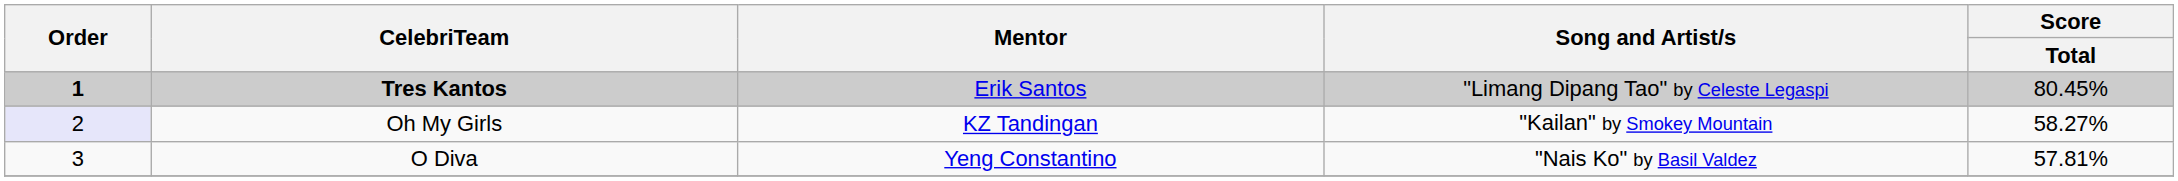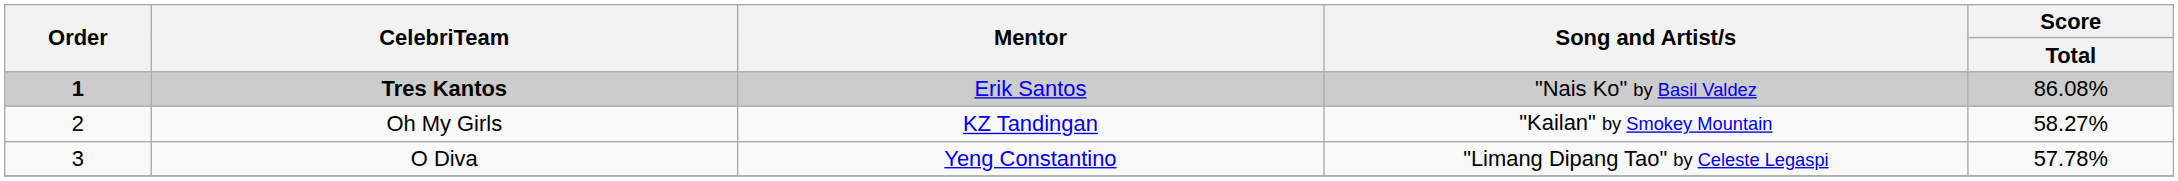Tres Kantos | Song and Artist/s: "Limang Dipang Tao" by Celeste Legaspi -> "Nais Ko" by Basil Valdez
Tres Kantos | Score / Total: 80.45% -> 86.08%
Oh My Girls | Order: lavender background -> no background
O Diva | Song and Artist/s: "Nais Ko" by Basil Valdez -> "Limang Dipang Tao" by Celeste Legaspi
O Diva | Score / Total: 57.81% -> 57.78%
